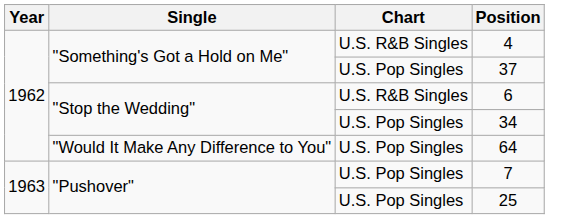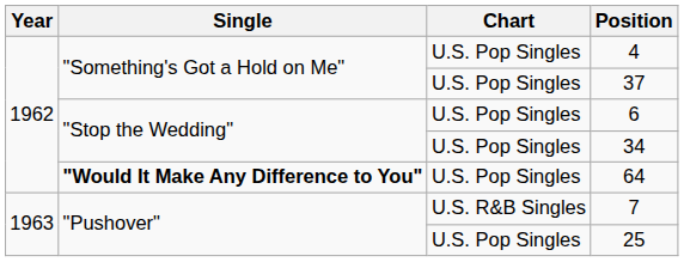4 | Chart: U.S. R&B Singles -> U.S. Pop Singles
6 | Chart: U.S. R&B Singles -> U.S. Pop Singles
64 | Single: normal -> bold
7 | Chart: U.S. Pop Singles -> U.S. R&B Singles
